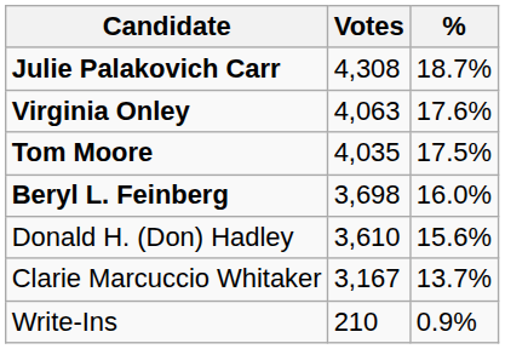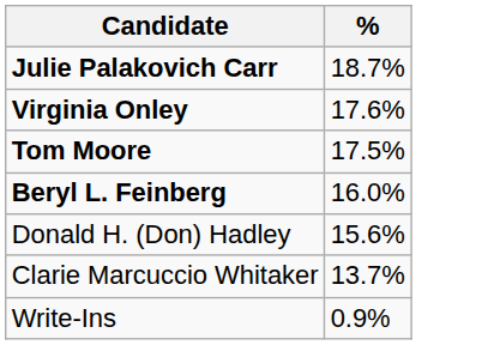- column: Votes | 4,308 | 4,063 | 4,035 | 3,698 | 3,610 | 3,167 | 210
